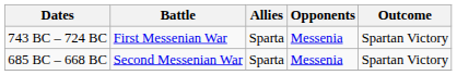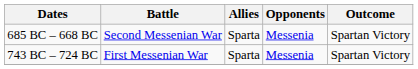rows swapped: 743 BC – 724 BC <-> 685 BC – 668 BC
